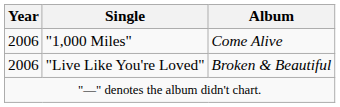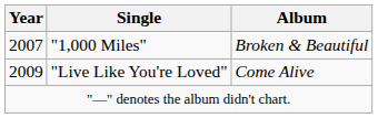"1,000 Miles" | Year: 2006 -> 2007
"1,000 Miles" | Album: Come Alive -> Broken & Beautiful
"Live Like You're Loved" | Year: 2006 -> 2009
"Live Like You're Loved" | Album: Broken & Beautiful -> Come Alive
